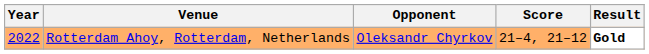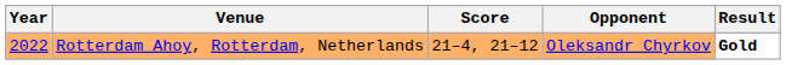columns swapped: Opponent <-> Score
